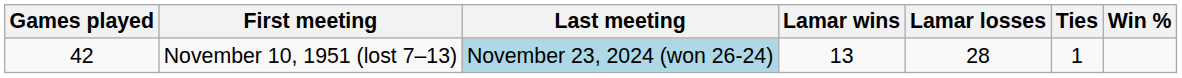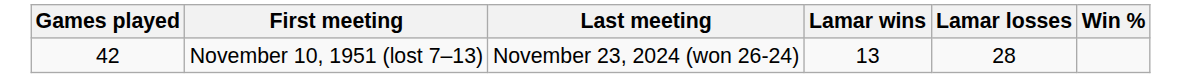- column: Ties | 1
November 10, 1951 (lost 7–13) | Last meeting: lightblue background -> no background
